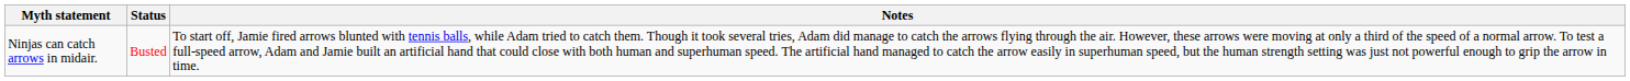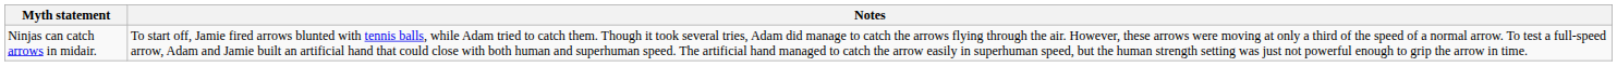- column: Status | Busted
